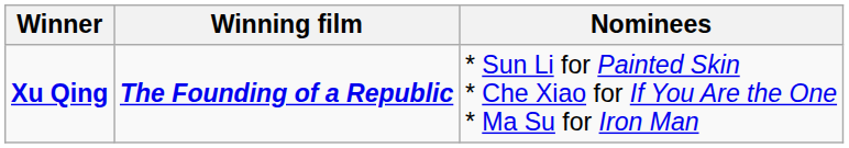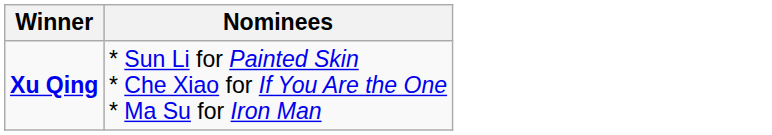- column: Winning film | The Founding of a Republic
